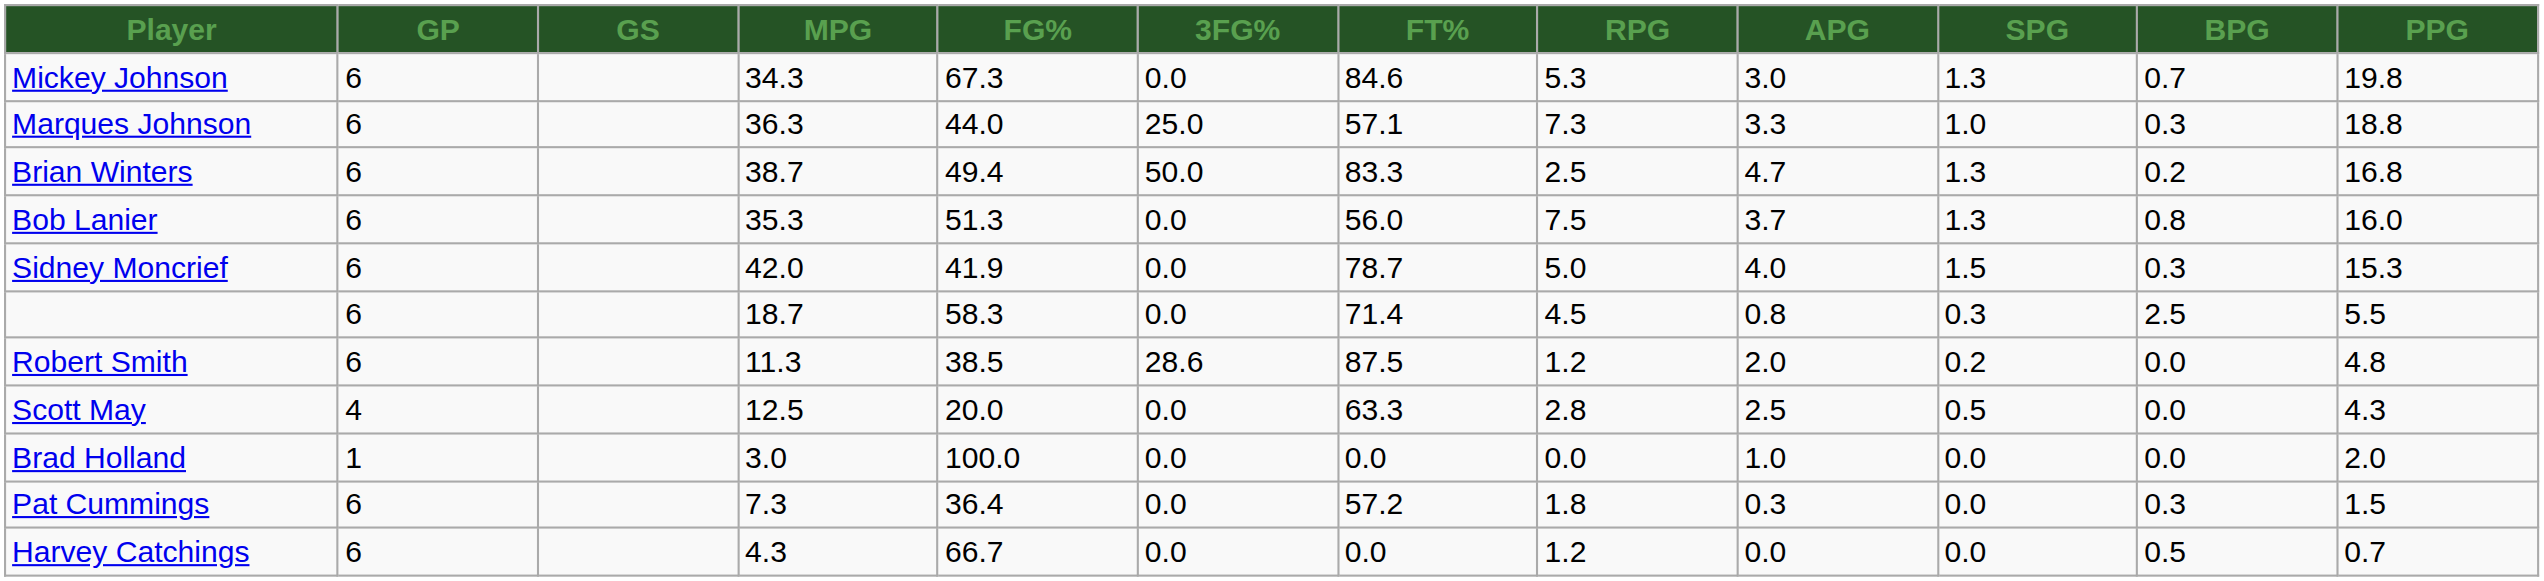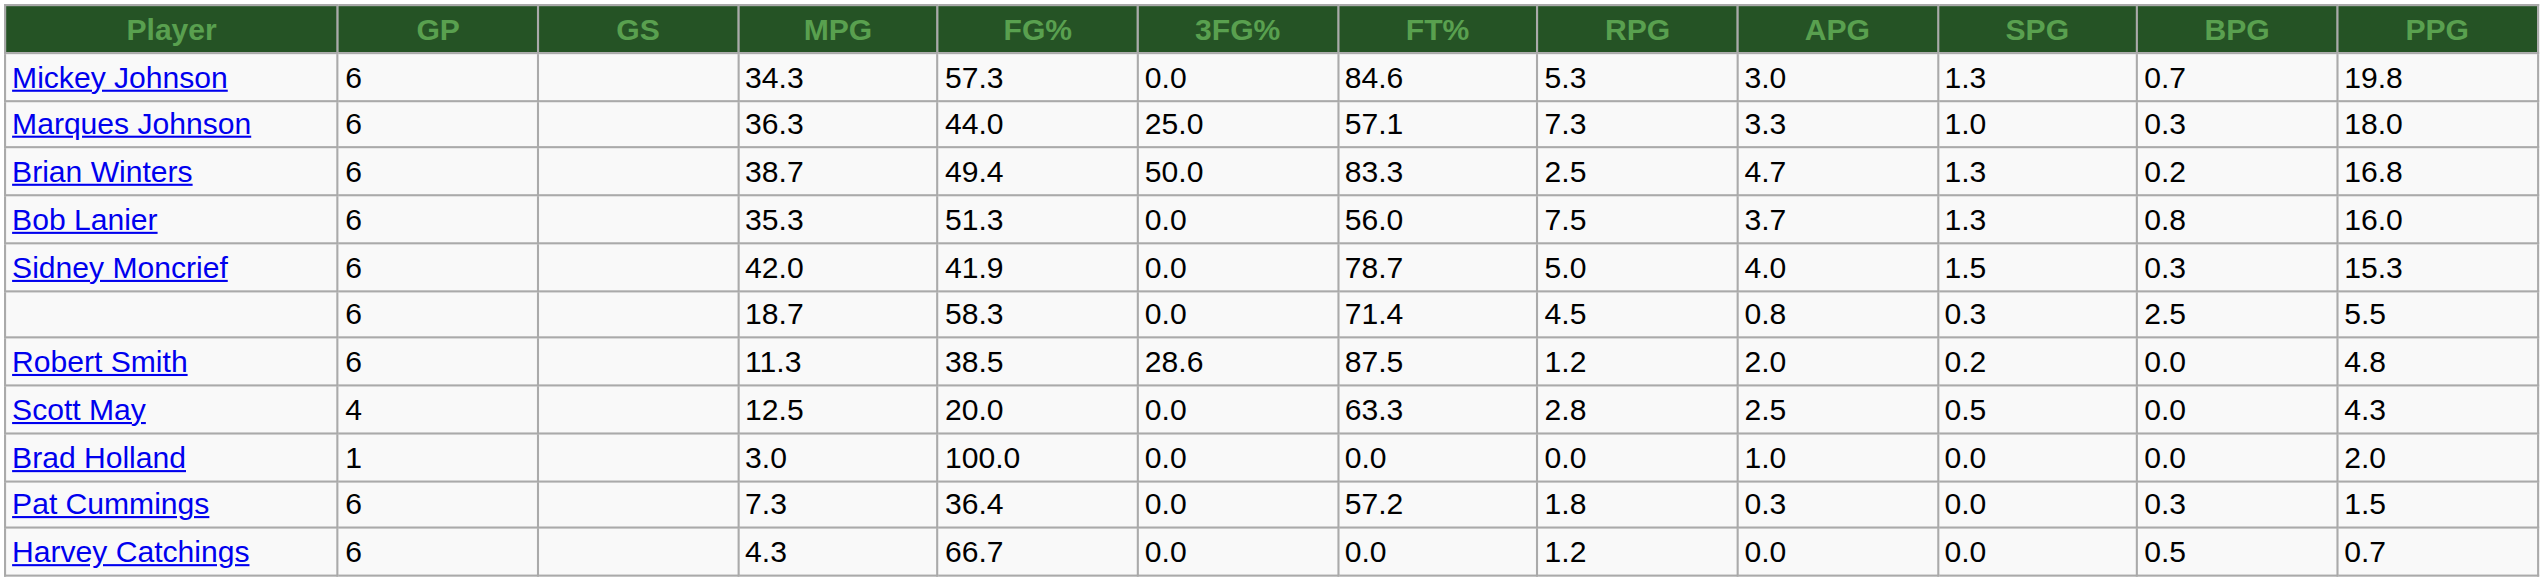Mickey Johnson | FG%: 67.3 -> 57.3
Marques Johnson | PPG: 18.8 -> 18.0
